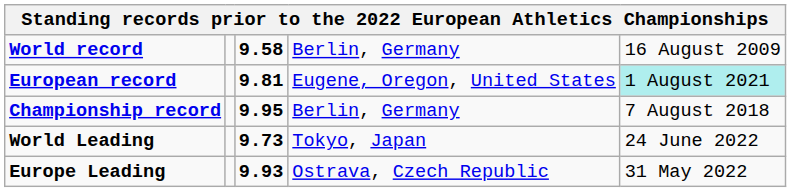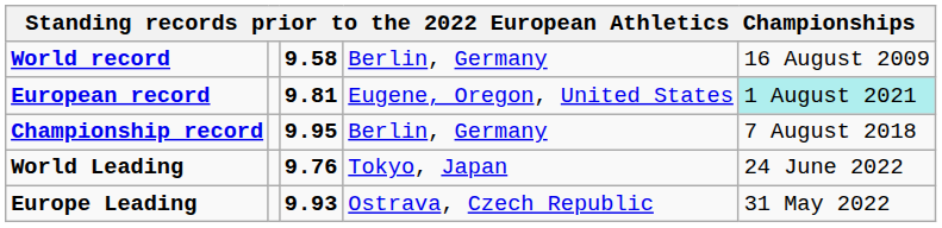World Leading | column 3: 9.73 -> 9.76
